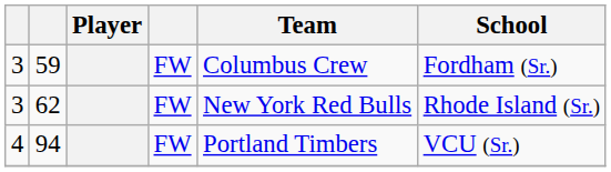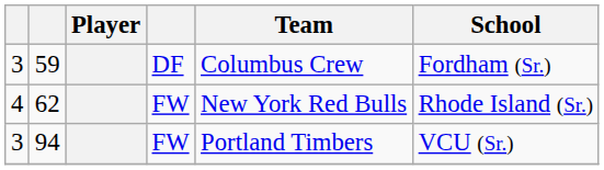59 | column 4: FW -> DF
62 | column 1: 3 -> 4
94 | column 1: 4 -> 3
